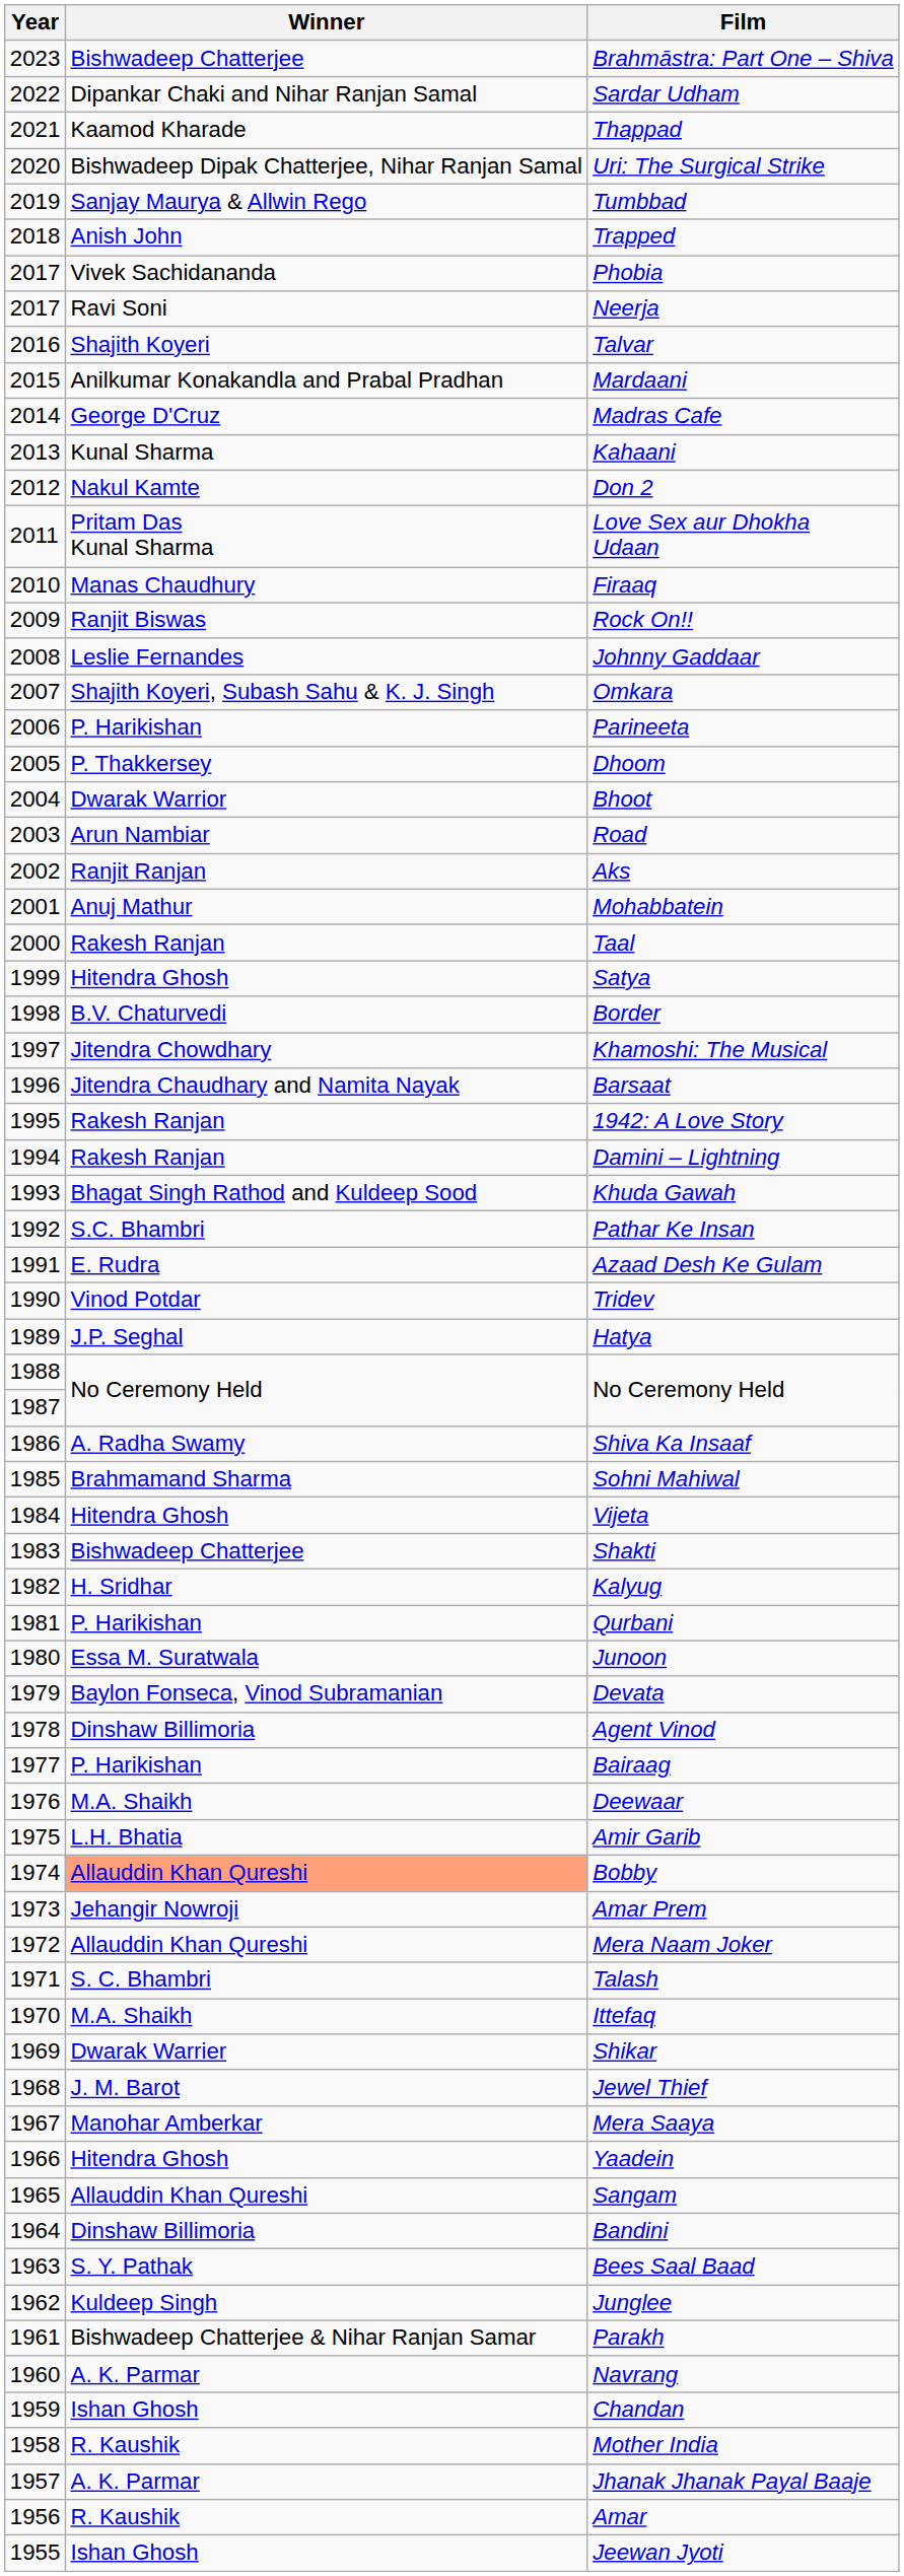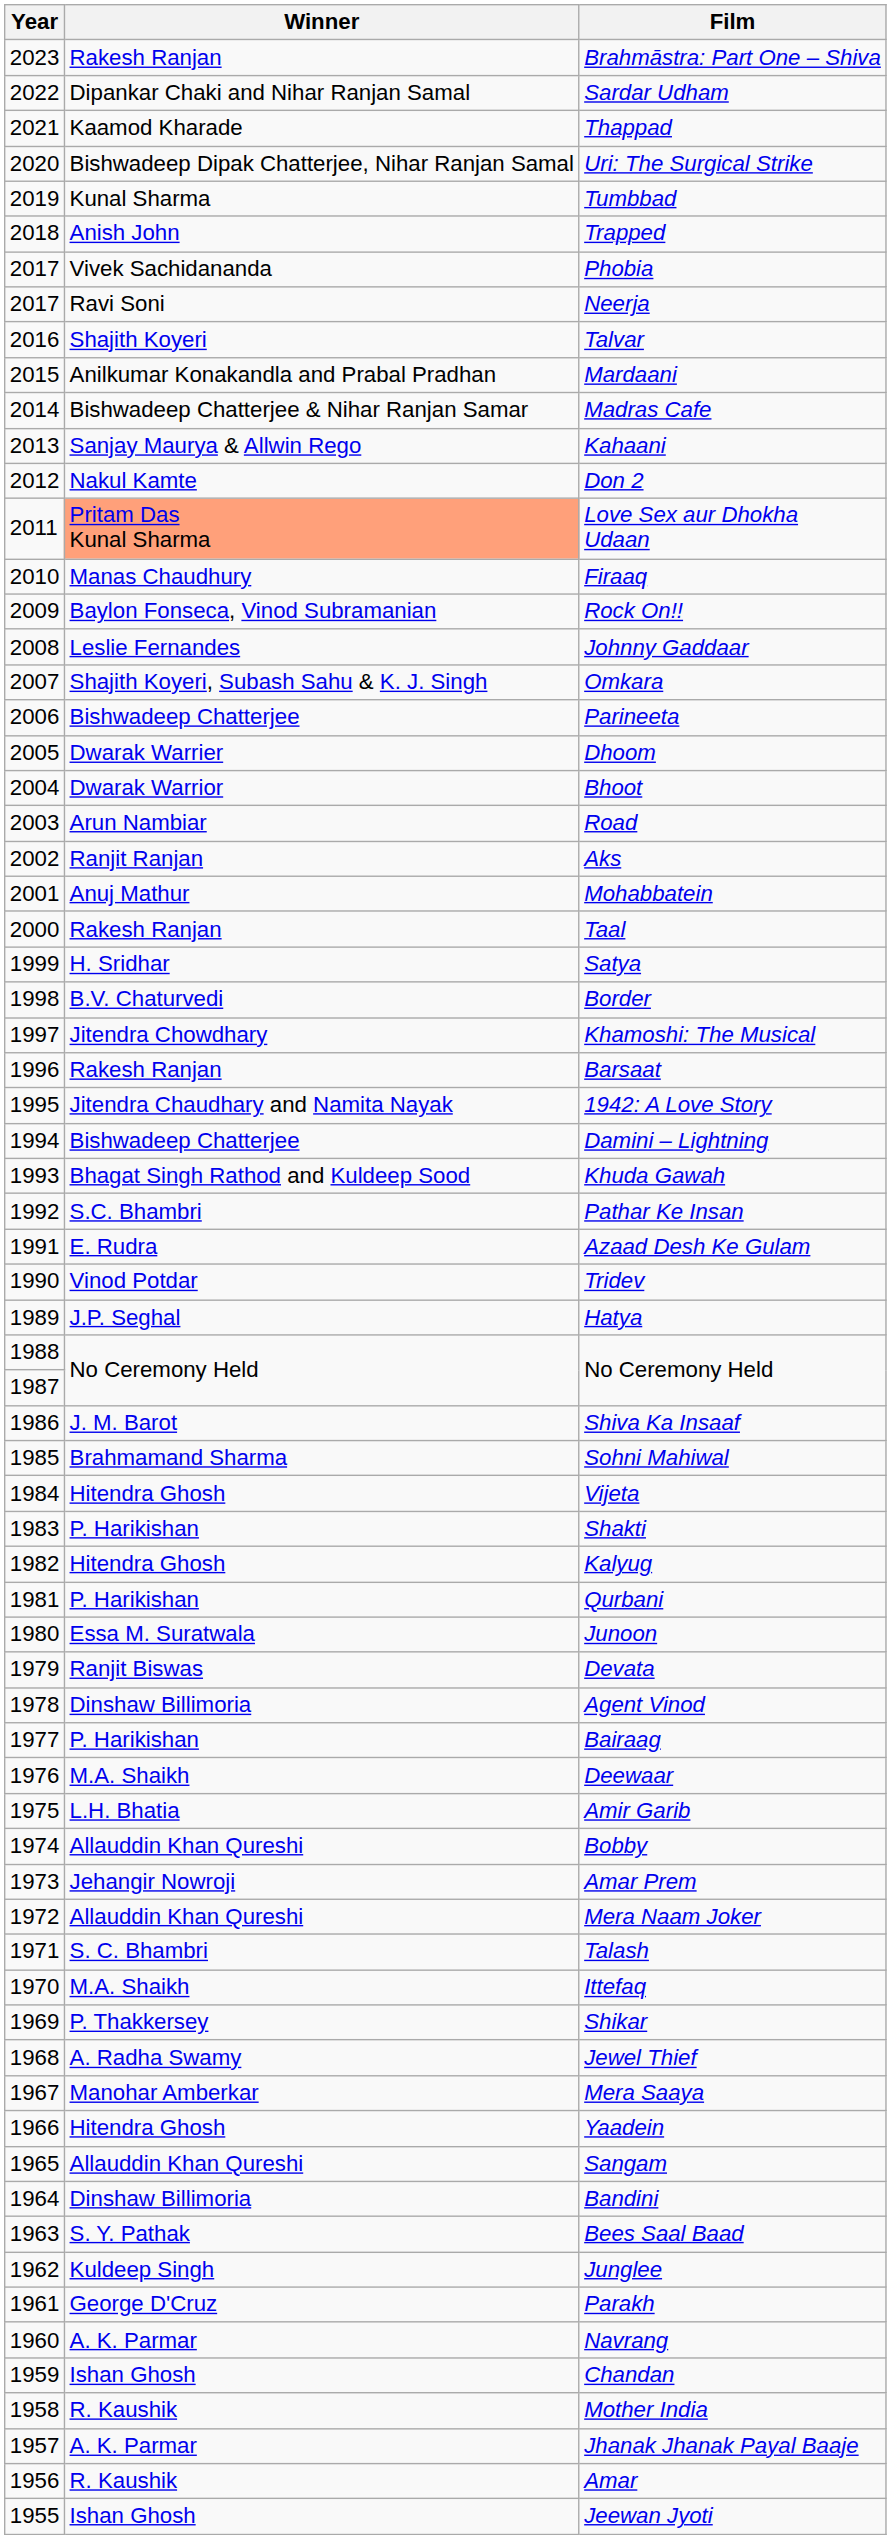Brahmāstra: Part One – Shiva | Winner: Bishwadeep Chatterjee -> Rakesh Ranjan
Tumbbad | Winner: Sanjay Maurya & Allwin Rego -> Kunal Sharma
Madras Cafe | Winner: George D'Cruz -> Bishwadeep Chatterjee & Nihar Ranjan Samar
Kahaani | Winner: Kunal Sharma -> Sanjay Maurya & Allwin Rego
Love Sex aur Dhokha Udaan | Winner: no background -> lightsalmon background
Rock On!! | Winner: Ranjit Biswas -> Baylon Fonseca, Vinod Subramanian
Parineeta | Winner: P. Harikishan -> Bishwadeep Chatterjee
Dhoom | Winner: P. Thakkersey -> Dwarak Warrier
Satya | Winner: Hitendra Ghosh -> H. Sridhar
Barsaat | Winner: Jitendra Chaudhary and Namita Nayak -> Rakesh Ranjan
1942: A Love Story | Winner: Rakesh Ranjan -> Jitendra Chaudhary and Namita Nayak
Damini – Lightning | Winner: Rakesh Ranjan -> Bishwadeep Chatterjee
Shiva Ka Insaaf | Winner: A. Radha Swamy -> J. M. Barot
Shakti | Winner: Bishwadeep Chatterjee -> P. Harikishan
Kalyug | Winner: H. Sridhar -> Hitendra Ghosh
Devata | Winner: Baylon Fonseca, Vinod Subramanian -> Ranjit Biswas
Bobby | Winner: lightsalmon background -> no background
Shikar | Winner: Dwarak Warrier -> P. Thakkersey
Jewel Thief | Winner: J. M. Barot -> A. Radha Swamy
Parakh | Winner: Bishwadeep Chatterjee & Nihar Ranjan Samar -> George D'Cruz
